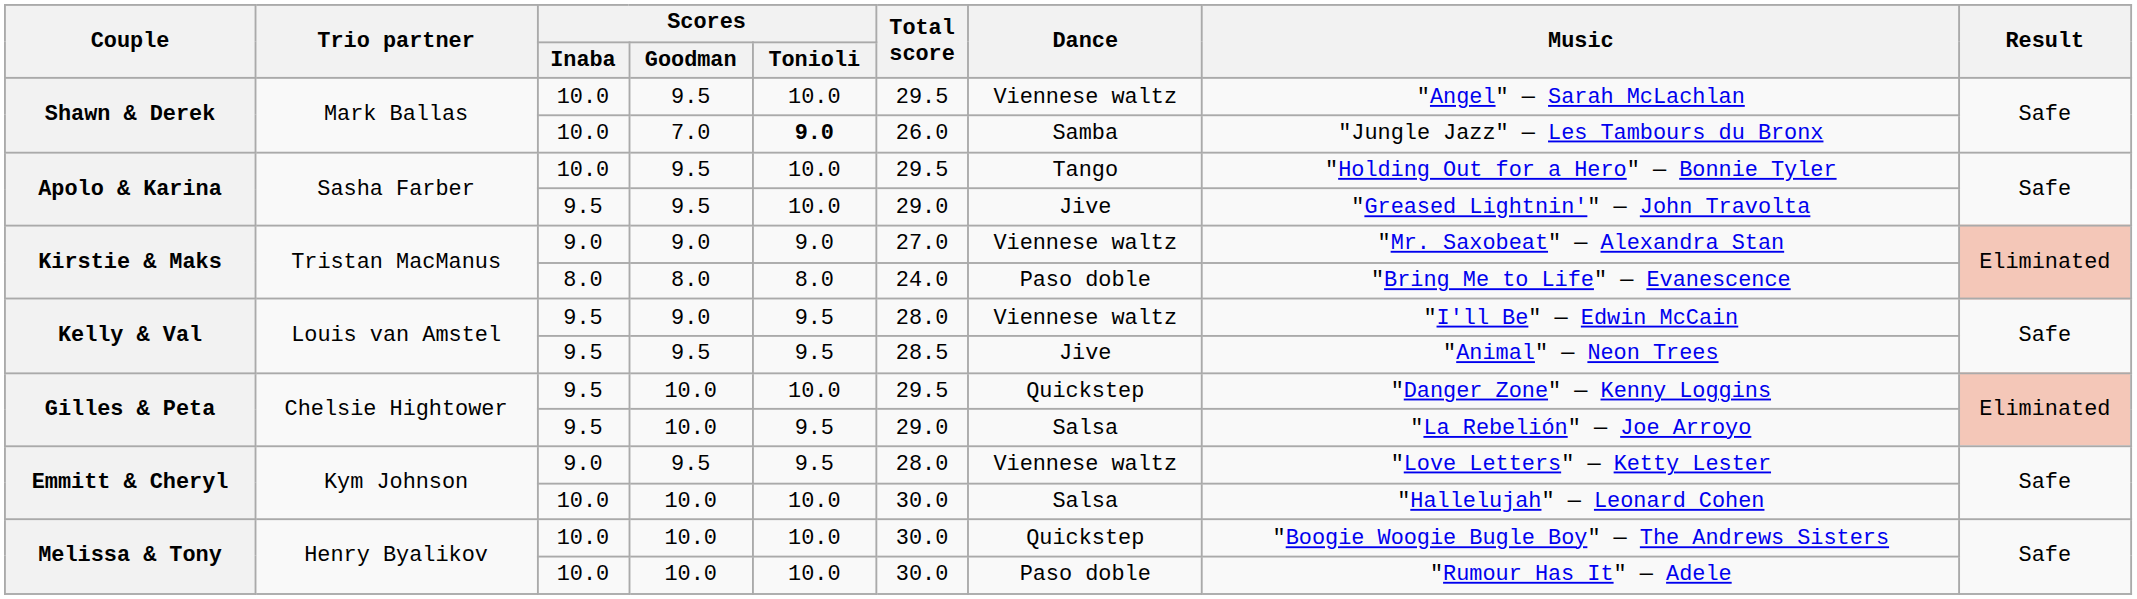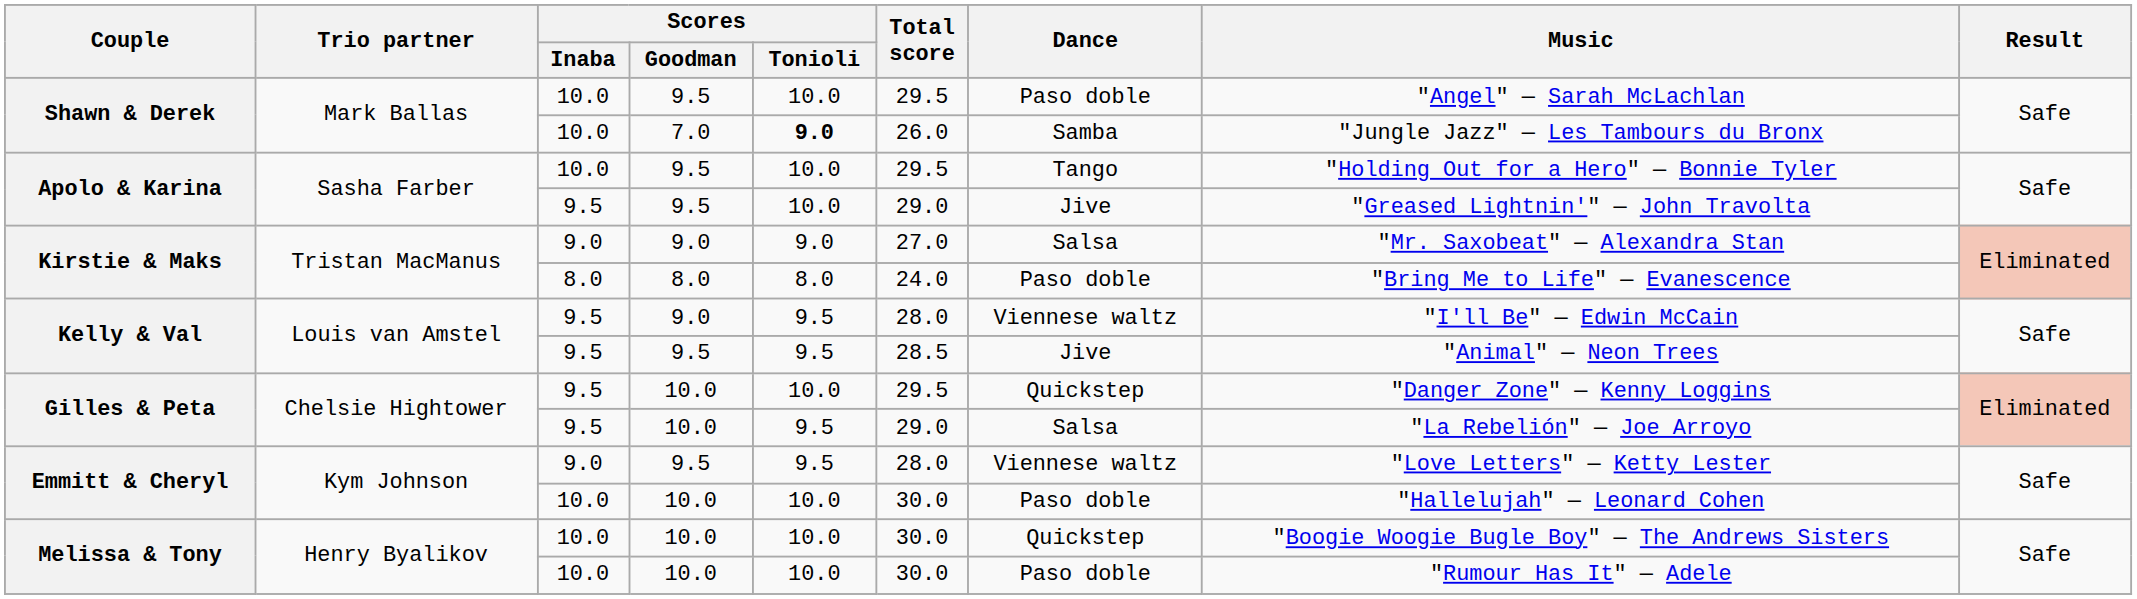Shawn & Derek / 9.5 | Dance: Viennese waltz -> Paso doble
Kirstie & Maks / 9.0 | Dance: Viennese waltz -> Salsa
Emmitt & Cheryl / 10.0 | Dance: Salsa -> Paso doble
